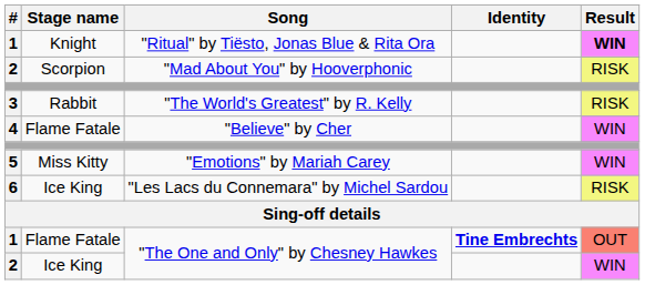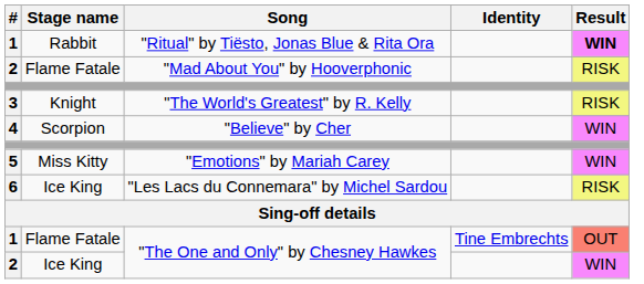"Ritual" by Tiësto, Jonas Blue & Rita Ora | Stage name: Knight -> Rabbit
"Mad About You" by Hooverphonic | Stage name: Scorpion -> Flame Fatale
"The World's Greatest" by R. Kelly | Stage name: Rabbit -> Knight
"Believe" by Cher | Stage name: Flame Fatale -> Scorpion
1 / "The One and Only" by Chesney Hawkes | Identity: bold -> normal
